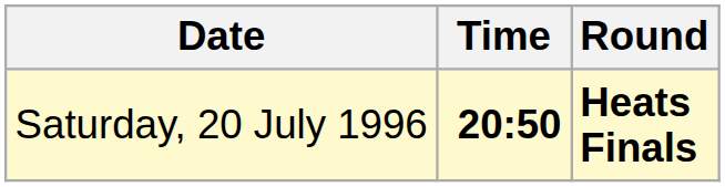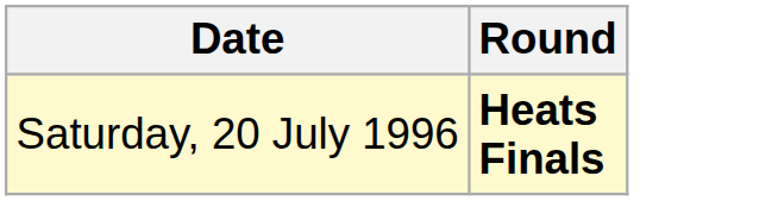- column: Time | 20:50
